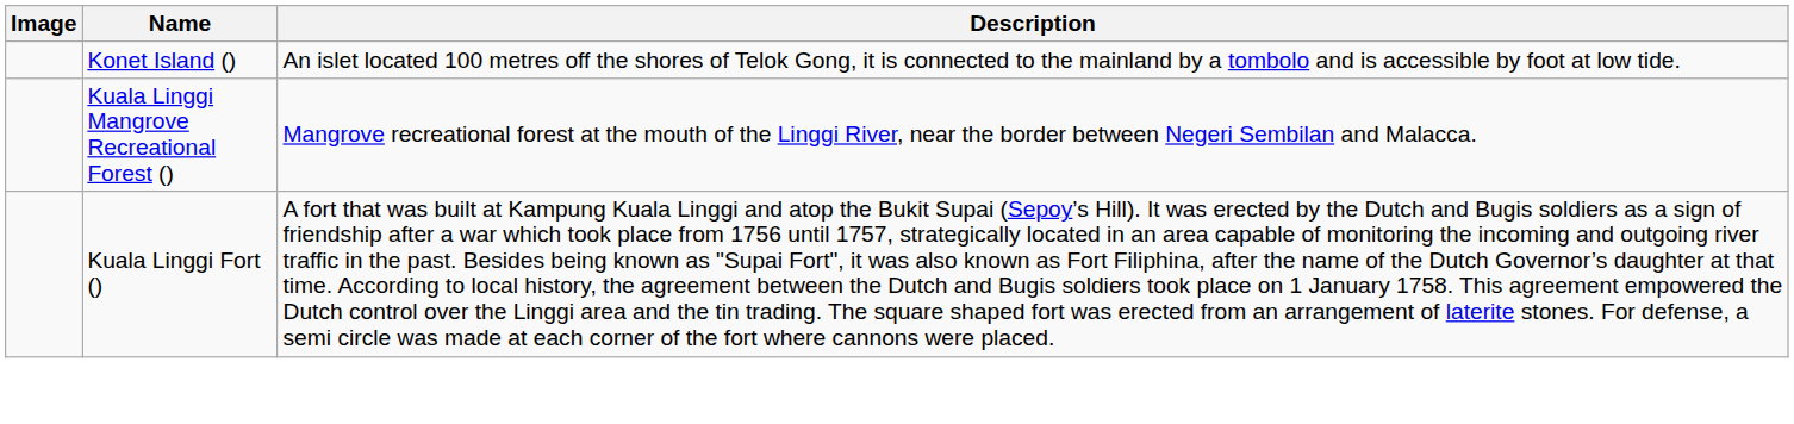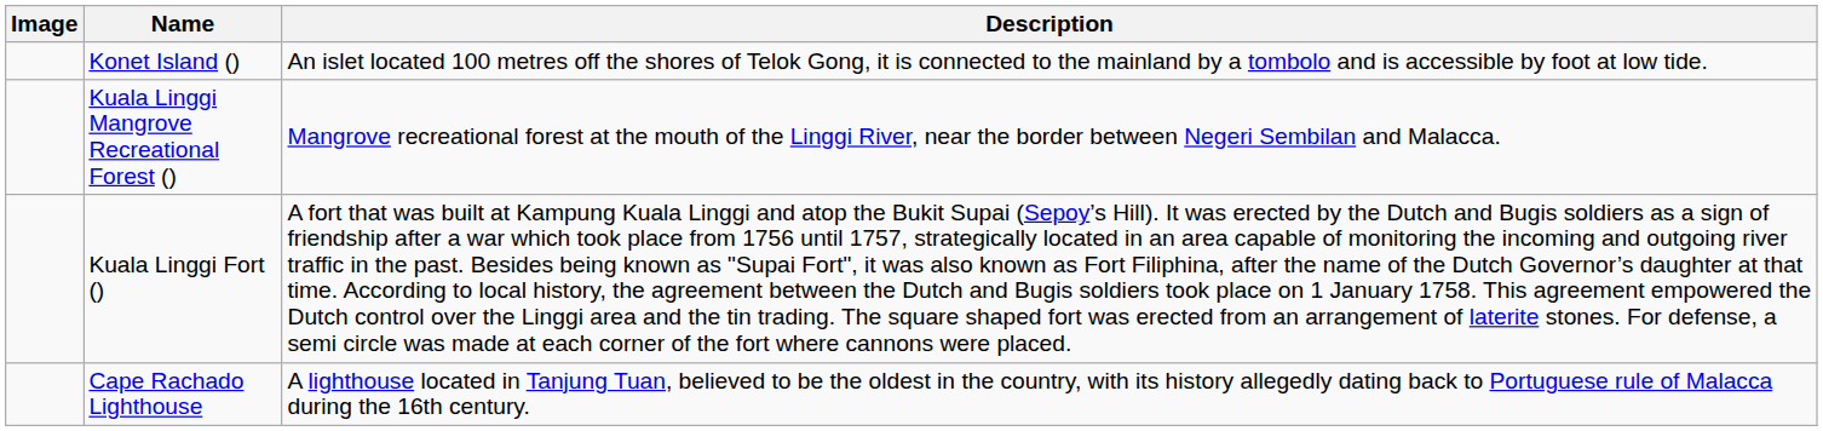+ row: Cape Rachado Lighthouse | A lighthouse located in Tanjung Tuan, believed to be the oldest in the country, with its history allegedly dating back to Portuguese rule of Malacca during the 16th century.
